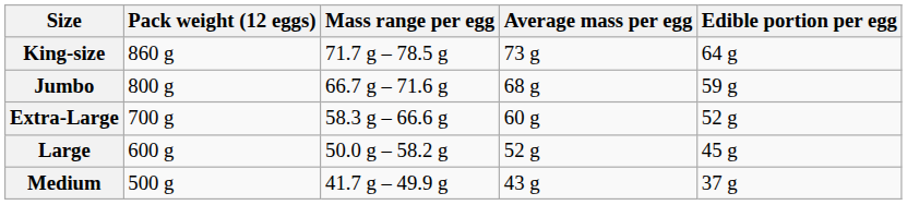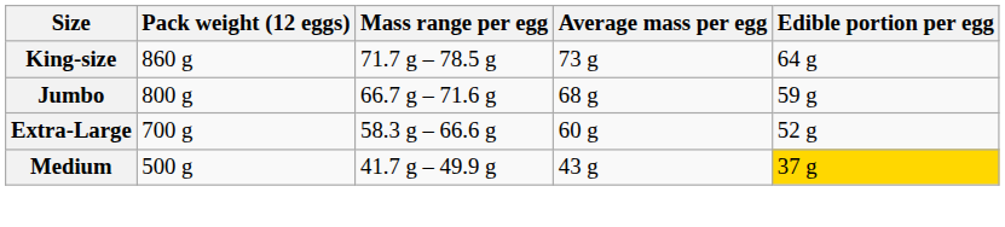- row: Large | 600 g | 50.0 g – 58.2 g | 52 g | 45 g
Medium | Edible portion per egg: no background -> gold background
